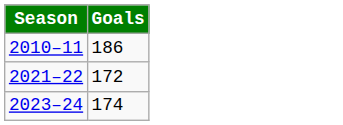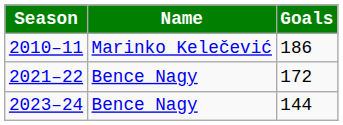+ column: Name | Marinko Kelečević | Bence Nagy | Bence Nagy
2023–24 | Goals: 174 -> 144
